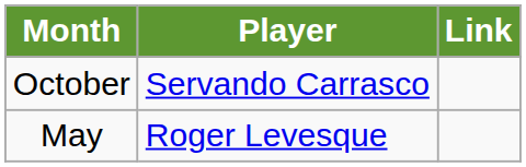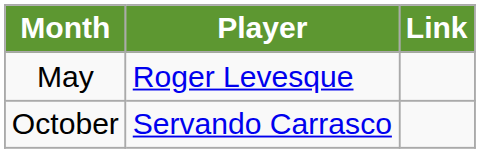rows swapped: May <-> October
